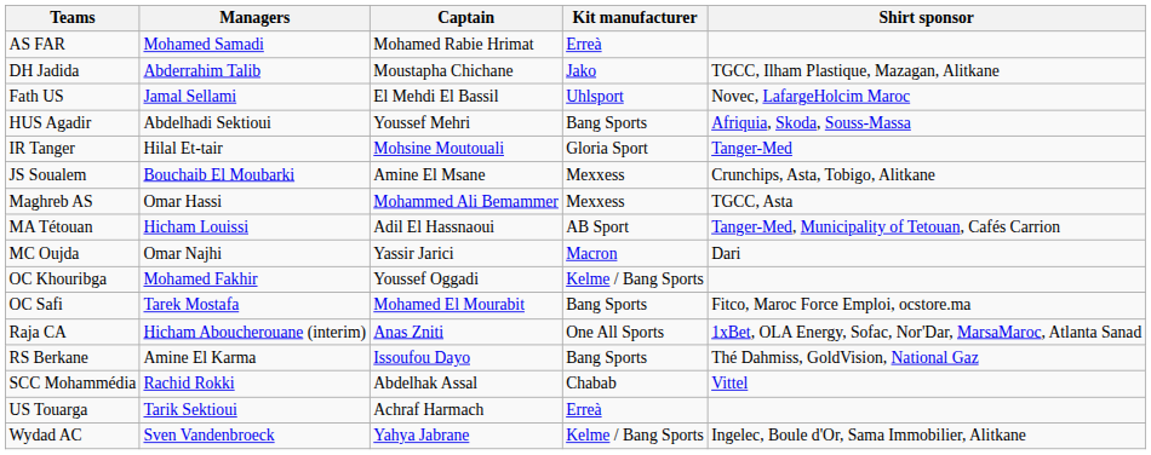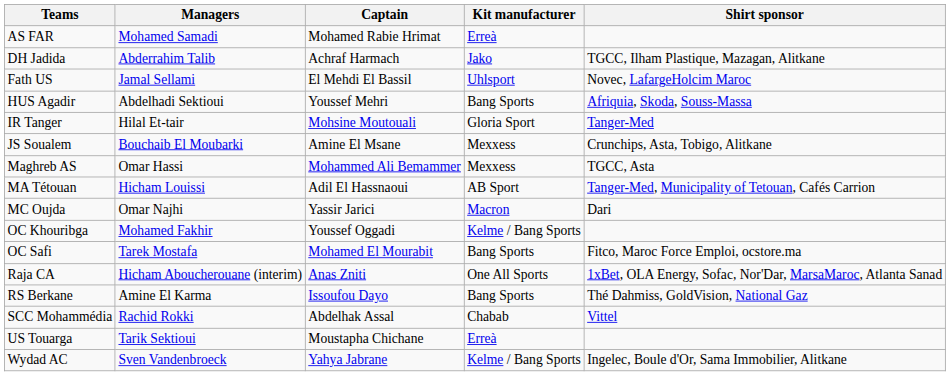DH Jadida | Captain: Moustapha Chichane -> Achraf Harmach
US Touarga | Captain: Achraf Harmach -> Moustapha Chichane
